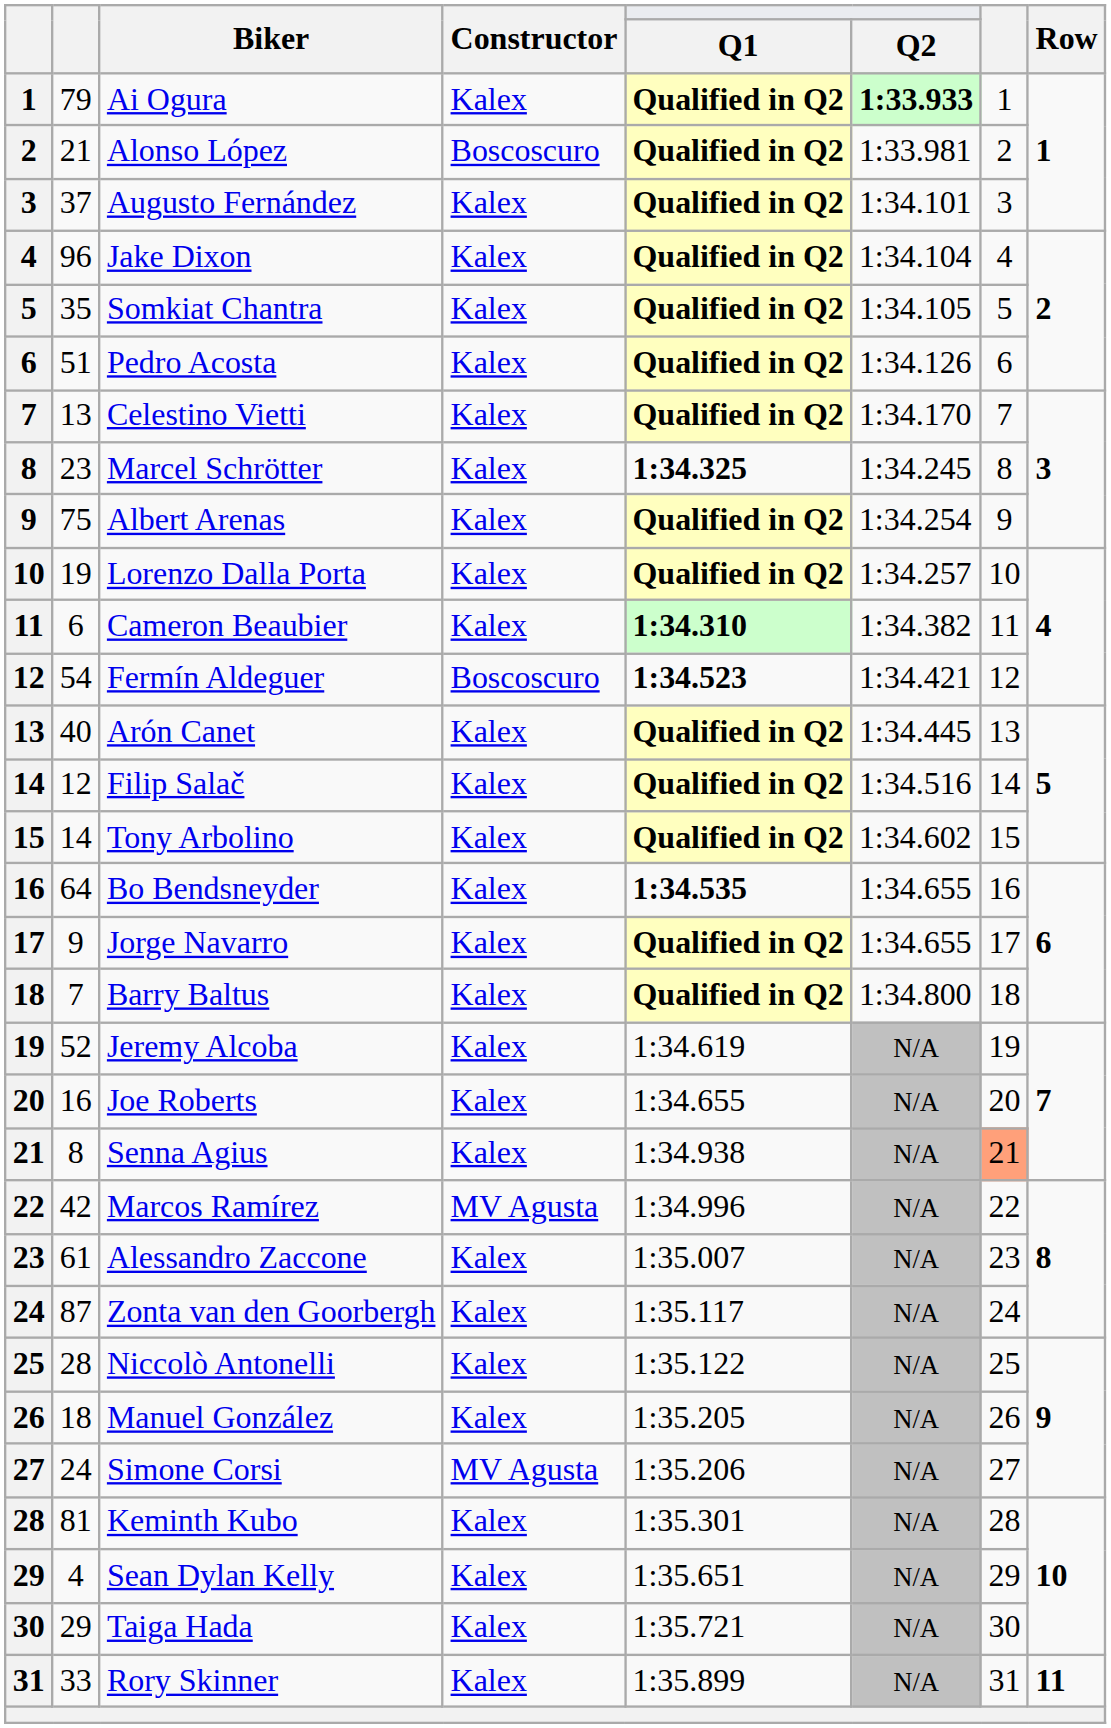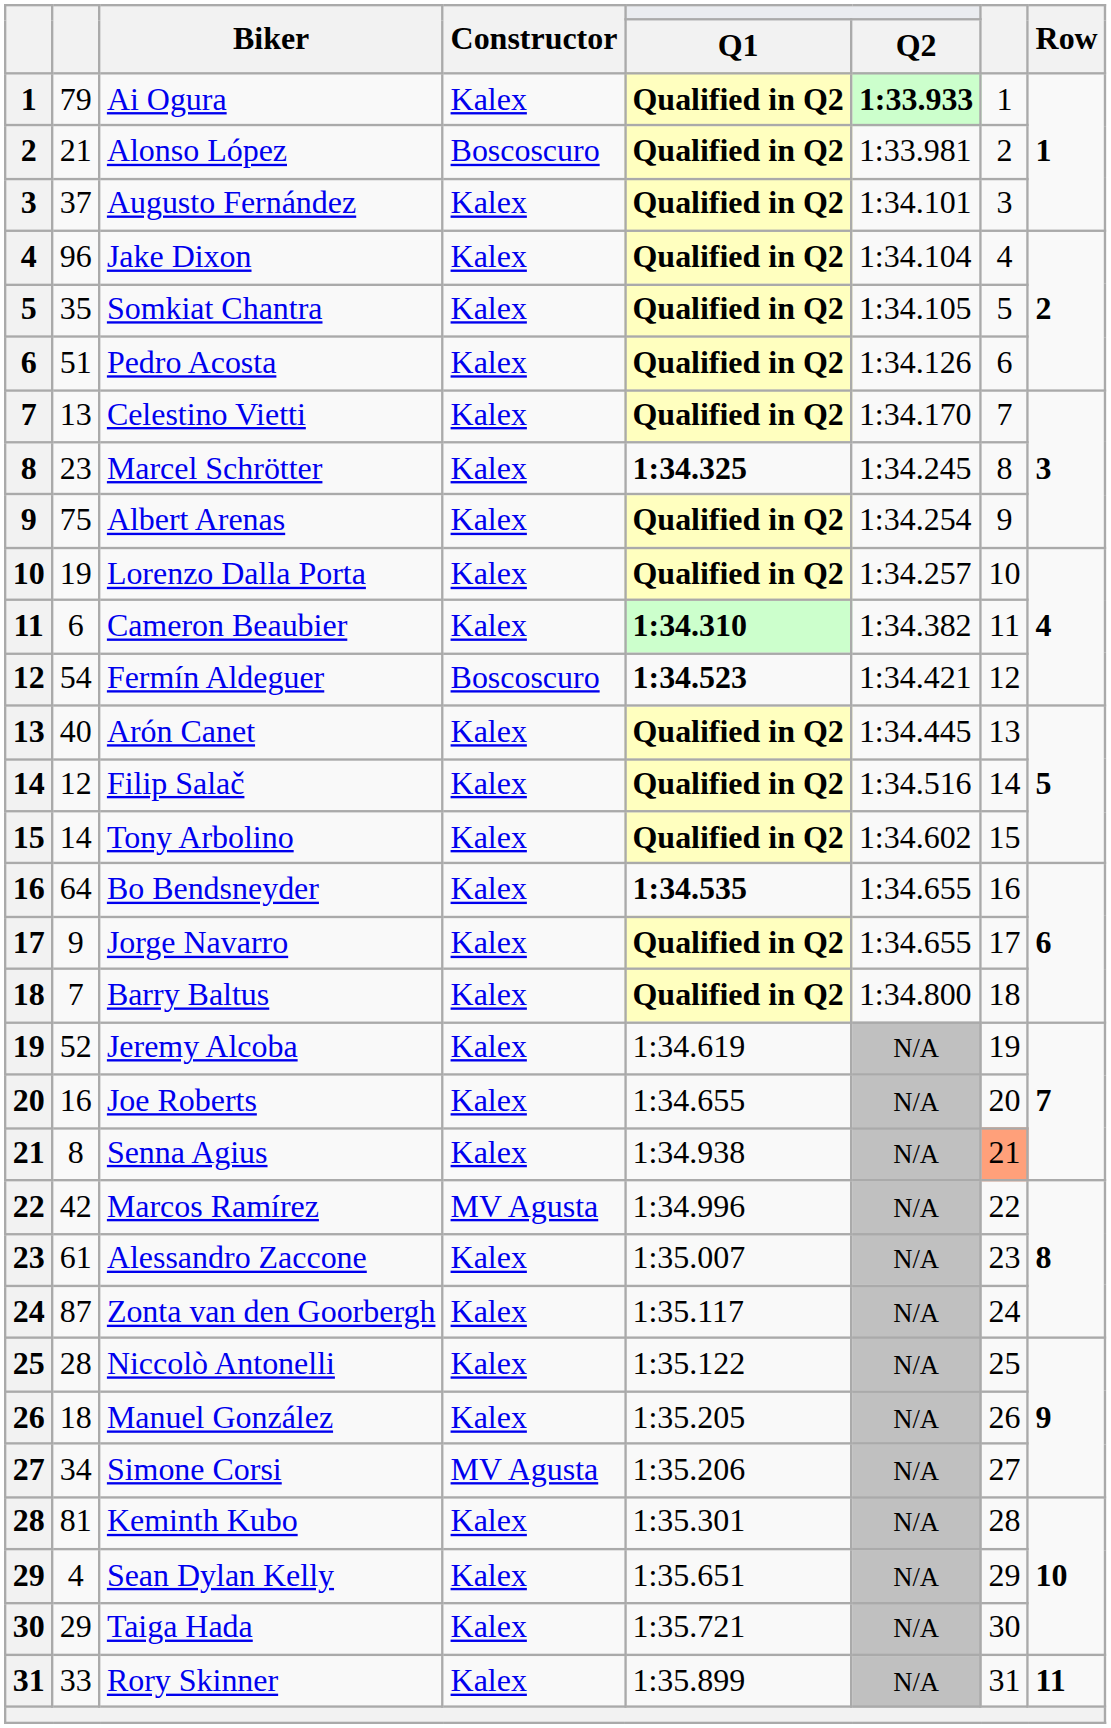Simone Corsi | column 2: 24 -> 34
